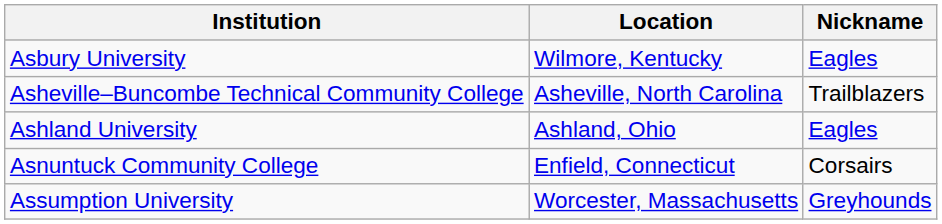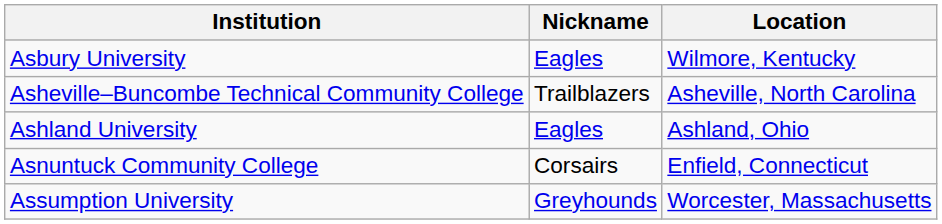columns swapped: Nickname <-> Location
